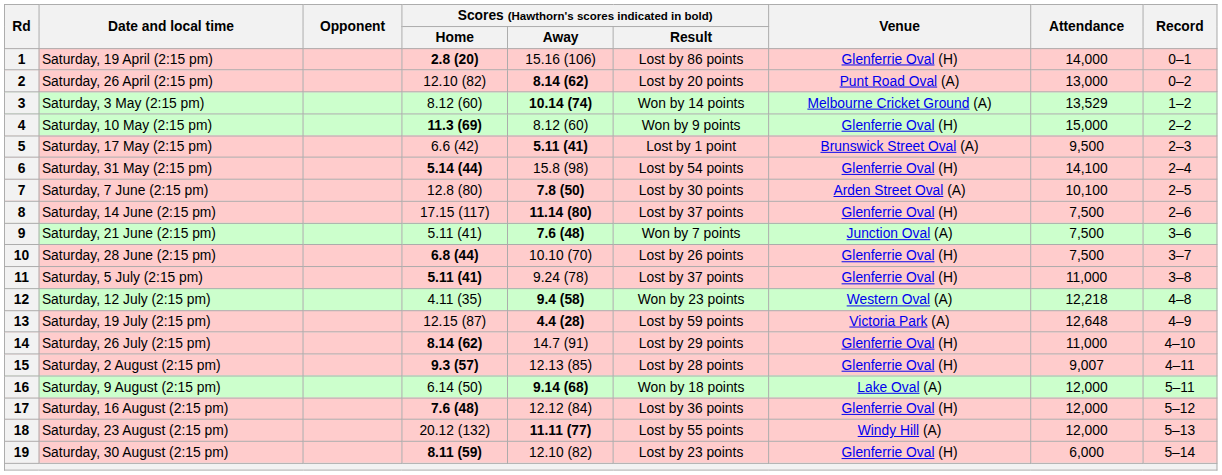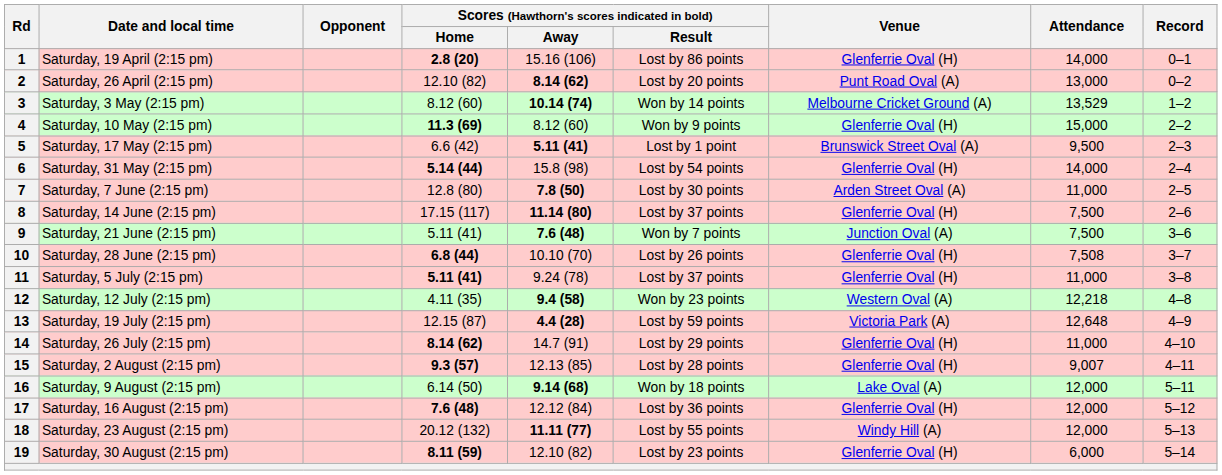6 | Attendance: 14,100 -> 14,000
7 | Attendance: 10,100 -> 11,000
10 | Attendance: 7,500 -> 7,508
